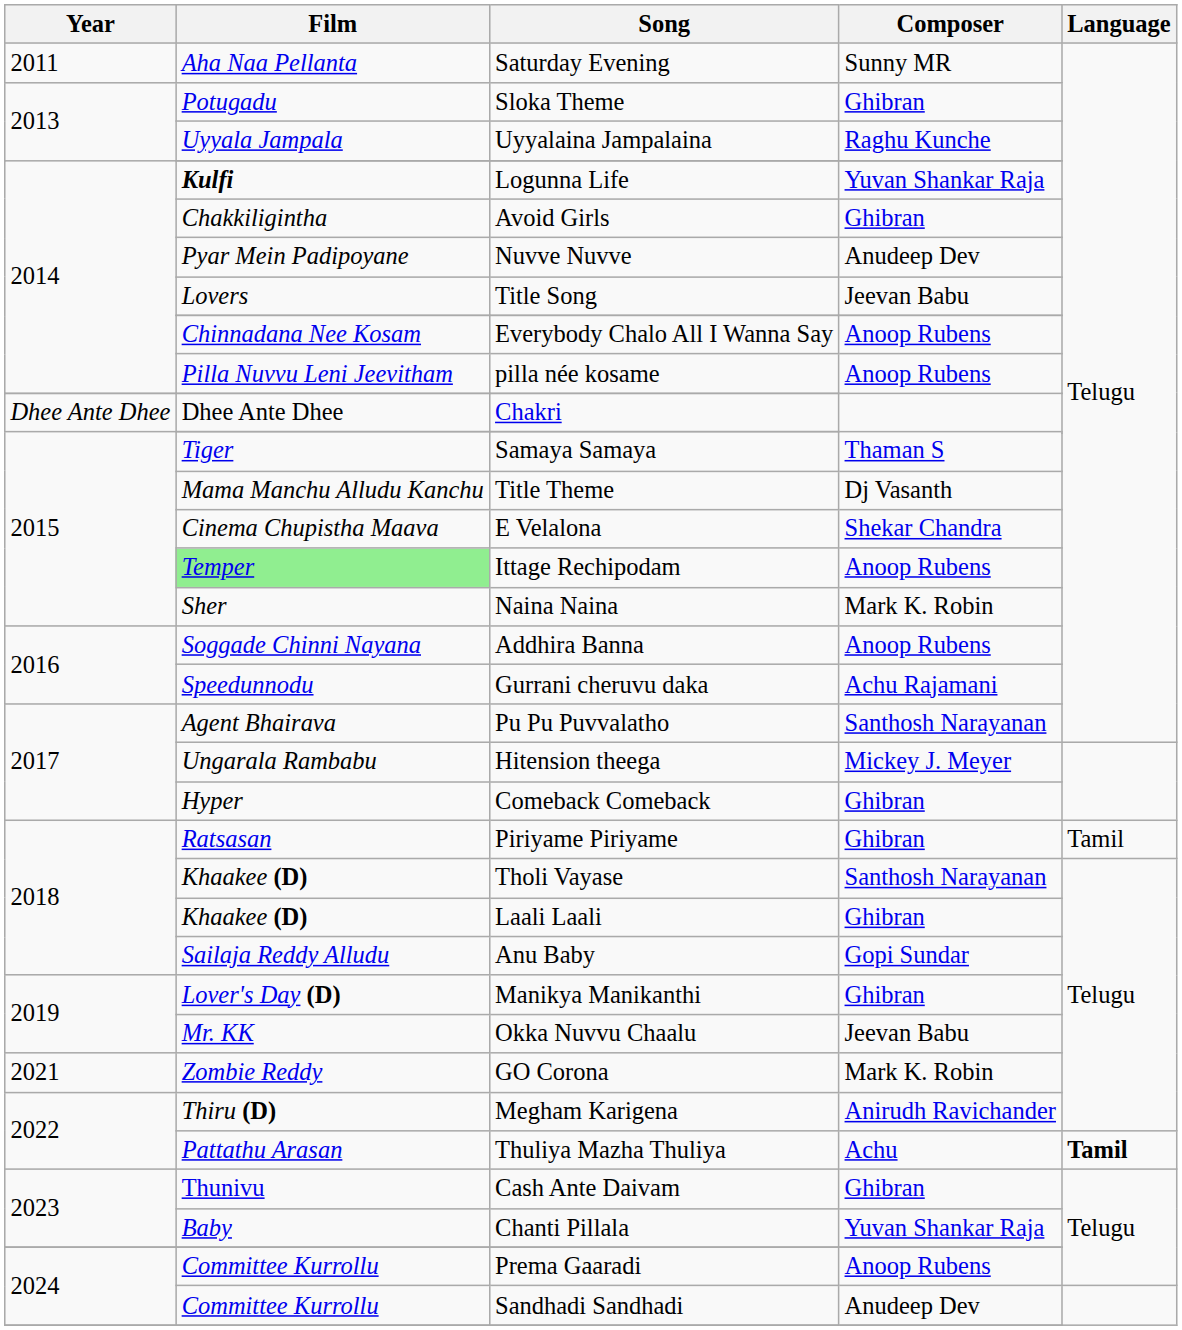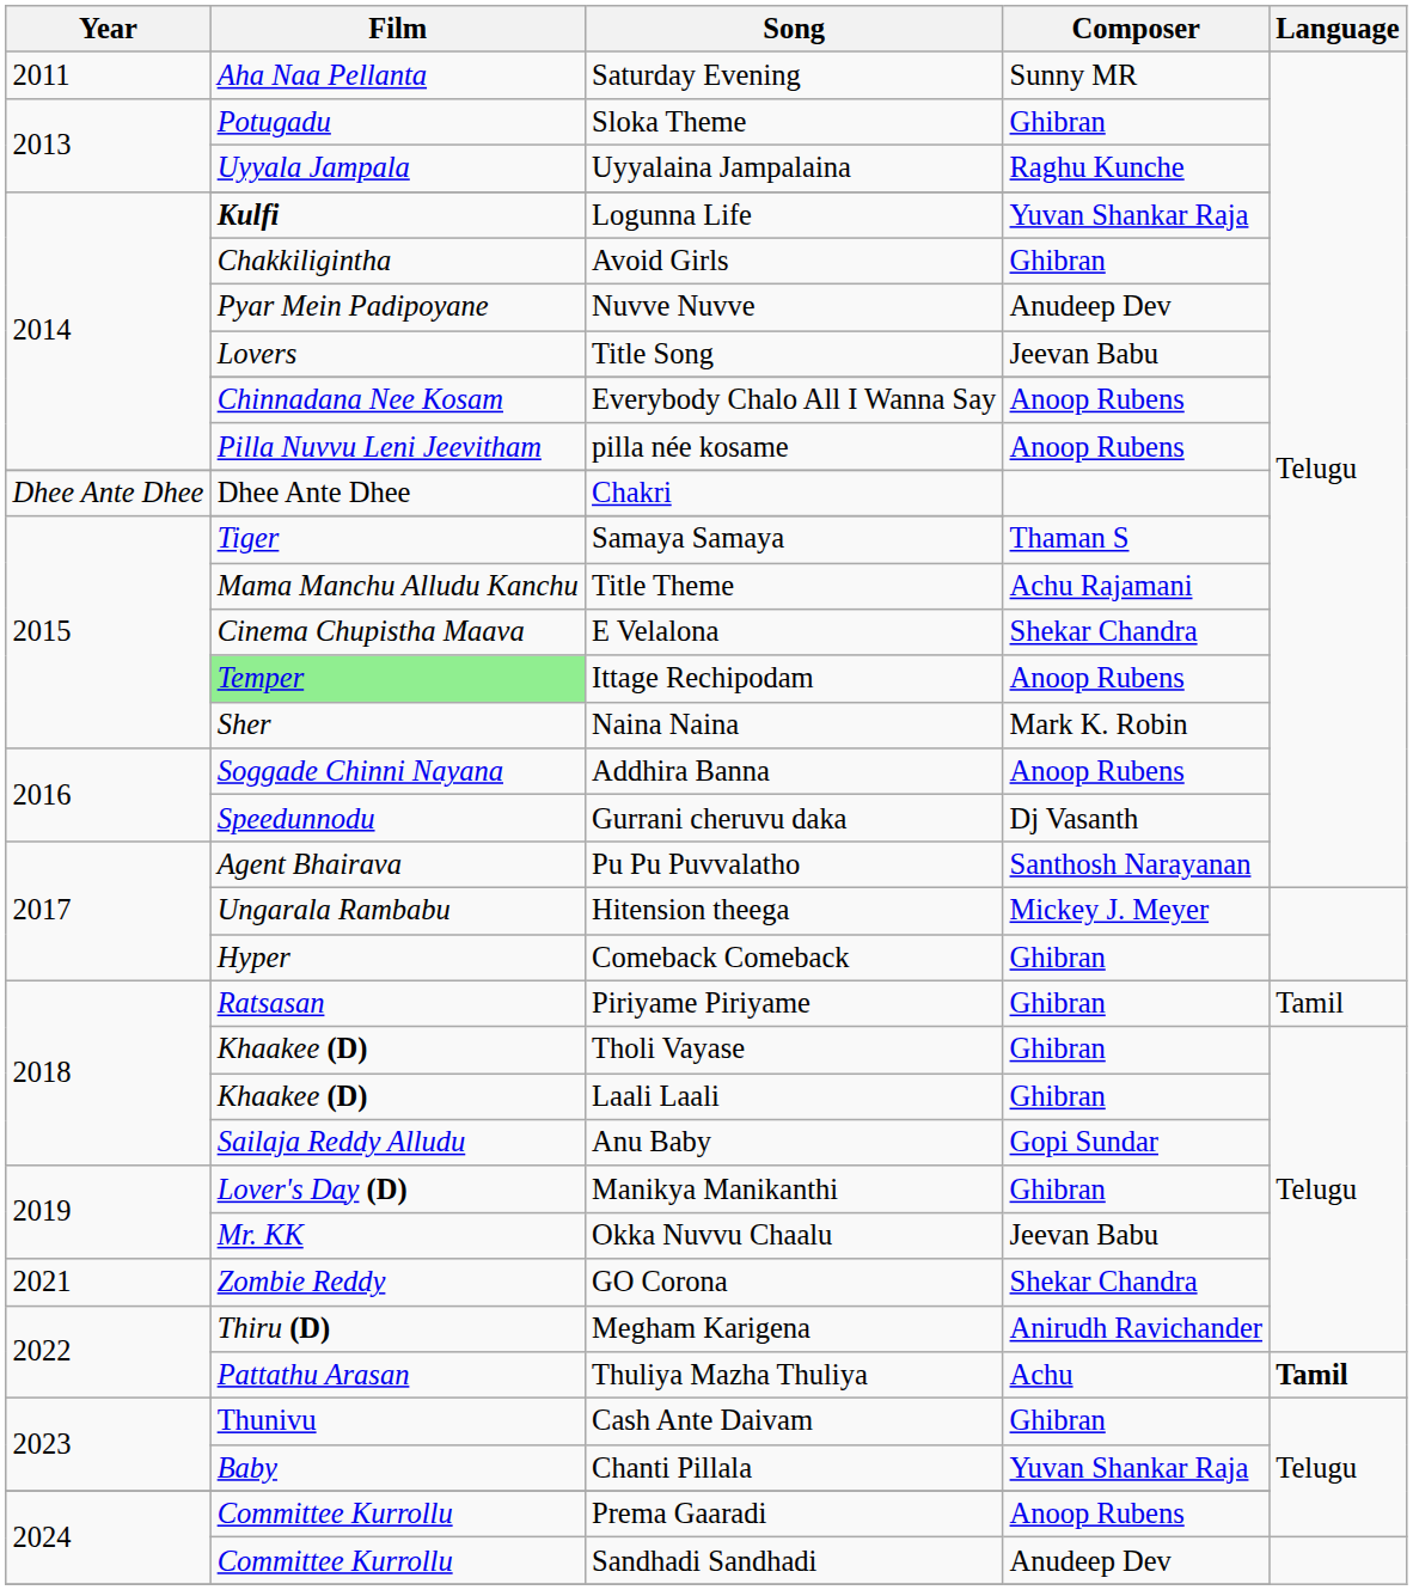Title Theme | Composer: Dj Vasanth -> Achu Rajamani
Gurrani cheruvu daka | Composer: Achu Rajamani -> Dj Vasanth
Tholi Vayase | Composer: Santhosh Narayanan -> Ghibran
GO Corona | Composer: Mark K. Robin -> Shekar Chandra
